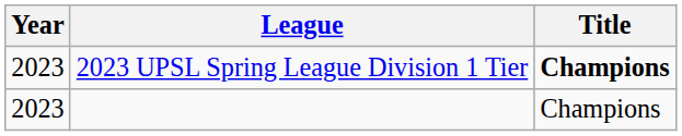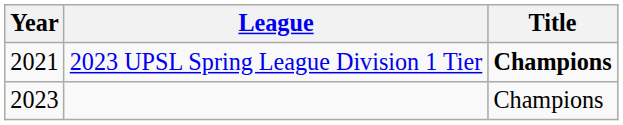2023 UPSL Spring League Division 1 Tier | Year: 2023 -> 2021
